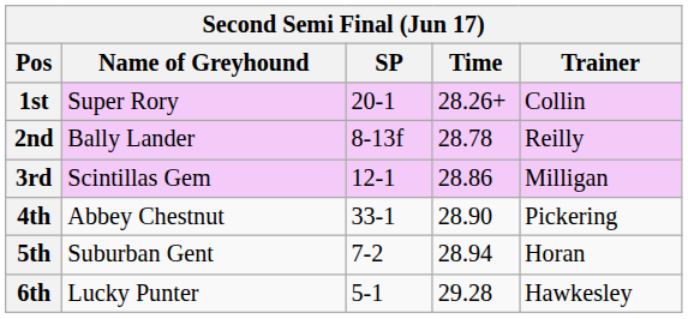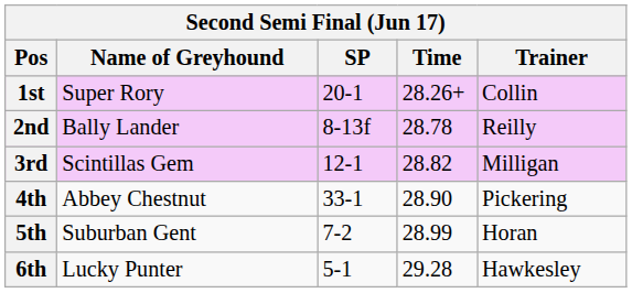3rd | Time: 28.86 -> 28.82
5th | Time: 28.94 -> 28.99
